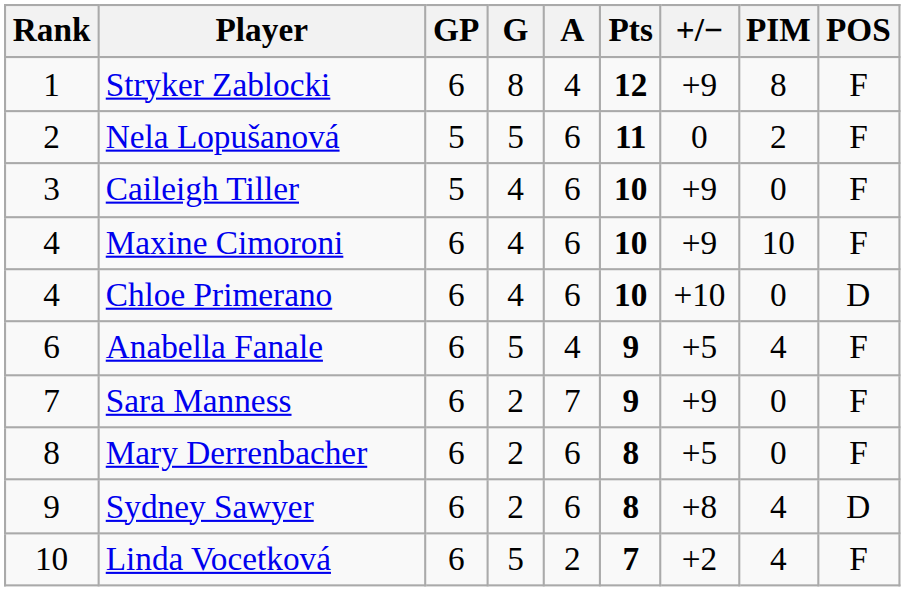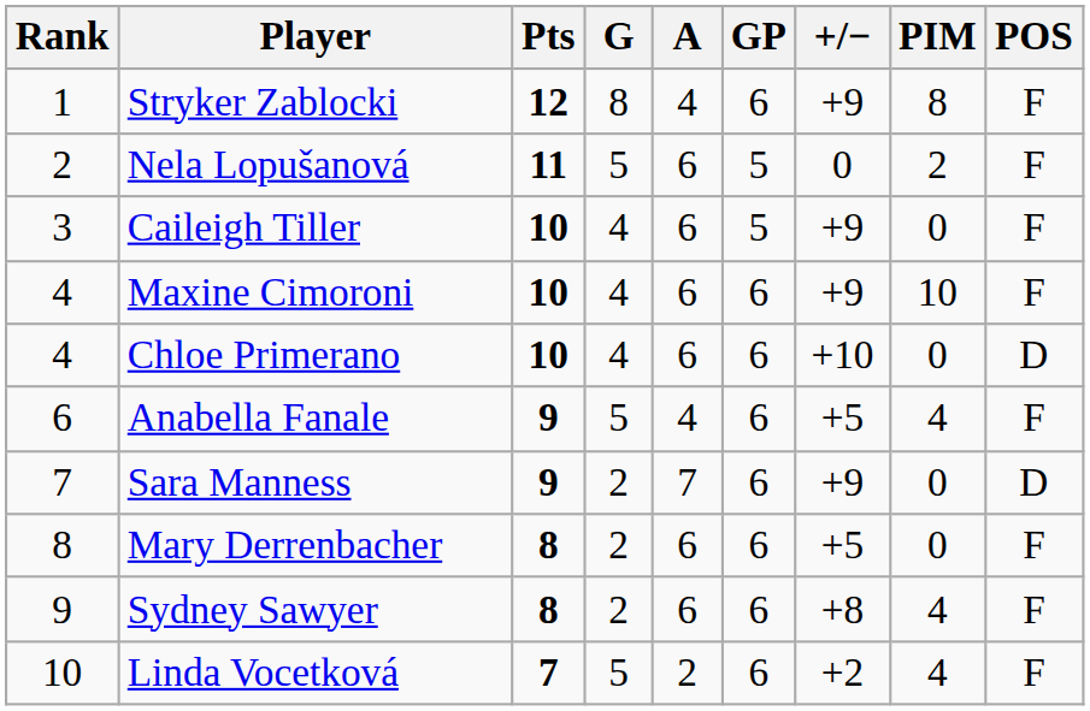columns swapped: GP <-> Pts
Sara Manness | POS: F -> D
Sydney Sawyer | POS: D -> F
